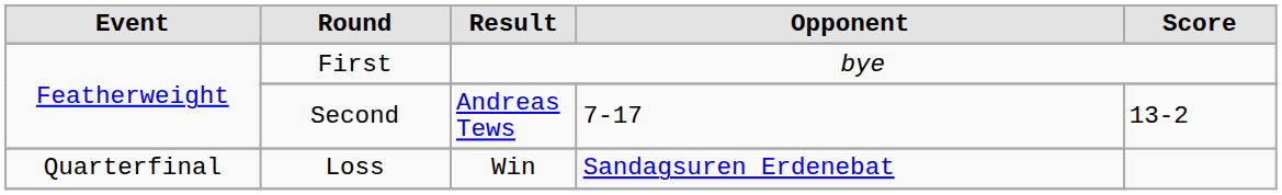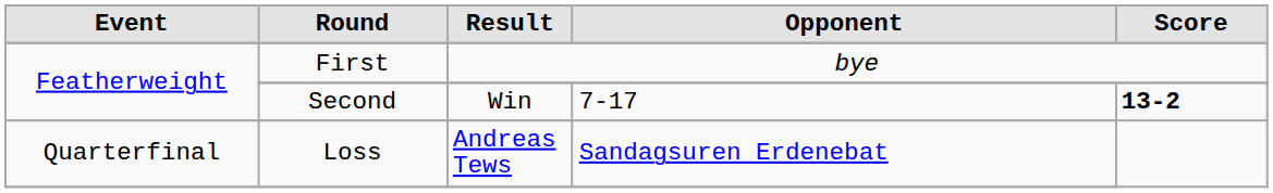Second | Result: Andreas Tews -> Win
Second | Score: normal -> bold
Loss | Result: Win -> Andreas Tews
